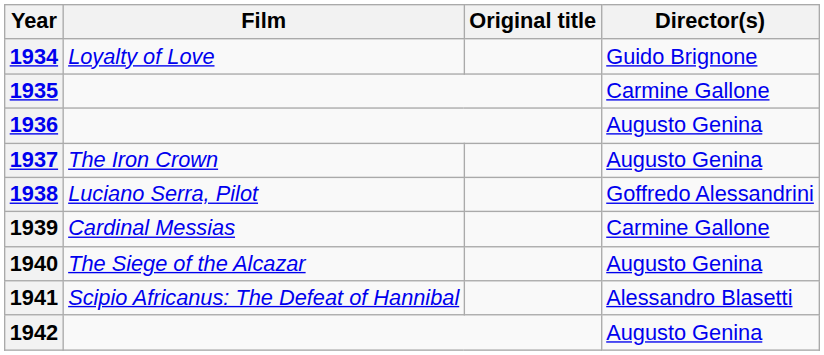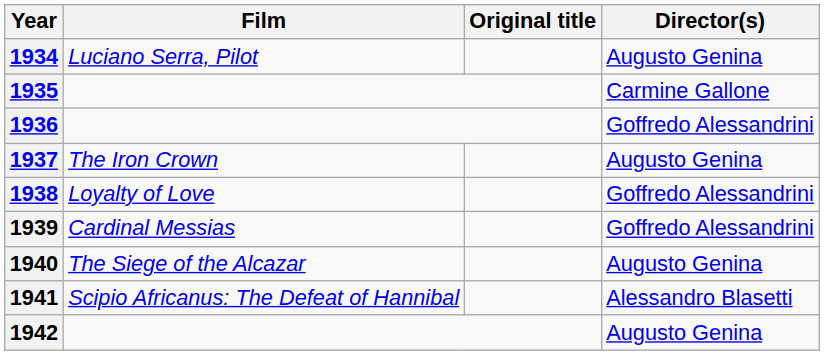1934 | Film: Loyalty of Love -> Luciano Serra, Pilot
1934 | Director(s): Guido Brignone -> Augusto Genina
1936 | Director(s): Augusto Genina -> Goffredo Alessandrini
1938 | Film: Luciano Serra, Pilot -> Loyalty of Love
1939 | Director(s): Carmine Gallone -> Goffredo Alessandrini
